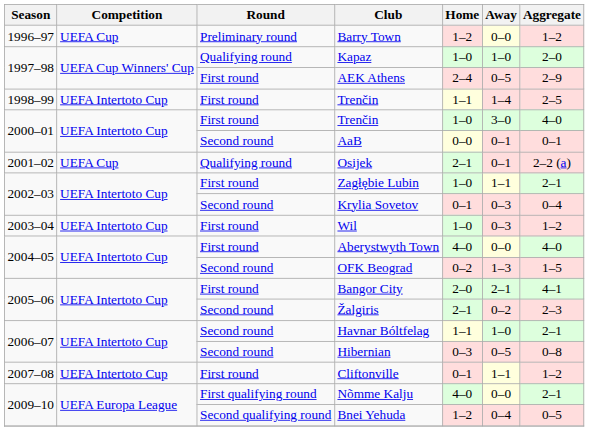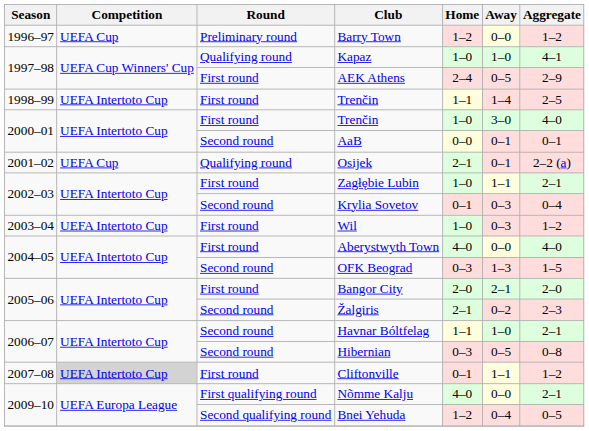Kapaz | Aggregate: 2–0 -> 4–1
OFK Beograd | Home: 0–2 -> 0–3
Bangor City | Aggregate: 4–1 -> 2–0
Cliftonville | Competition: no background -> lightgrey background
